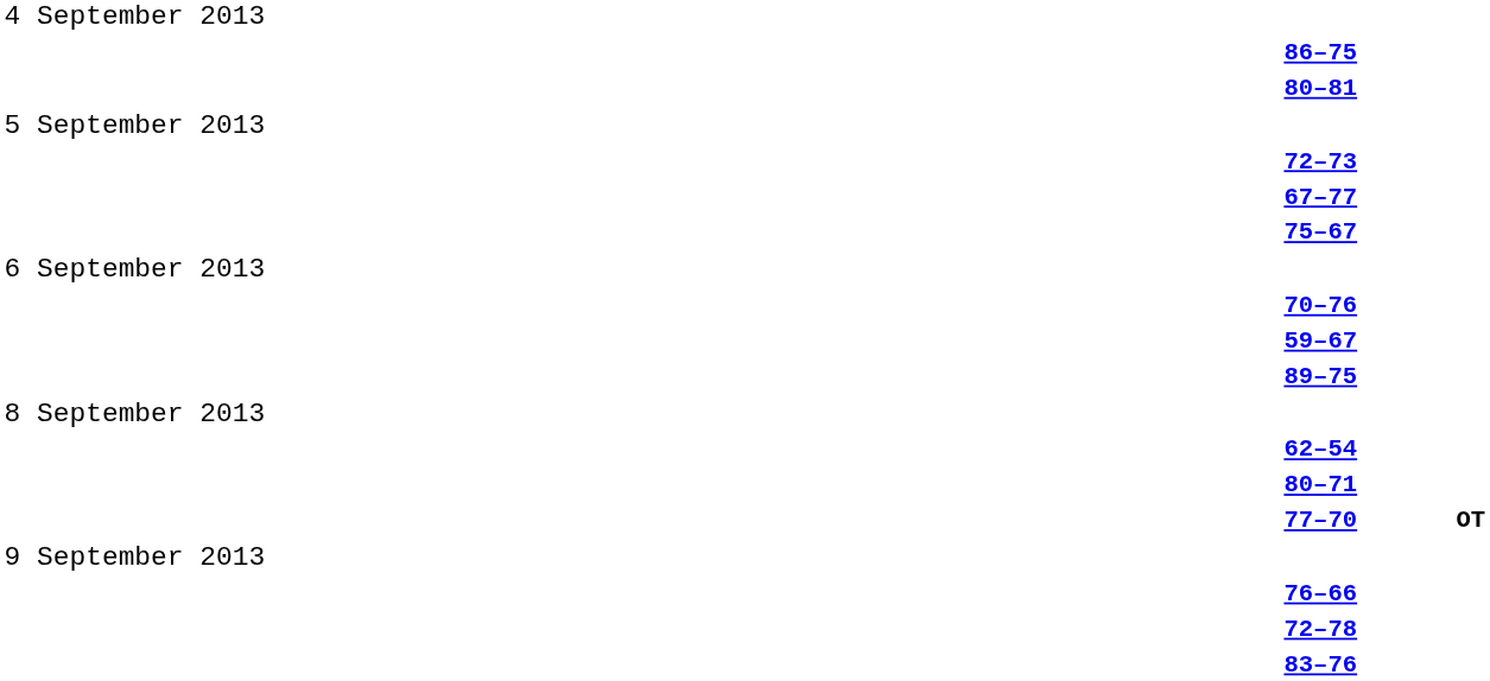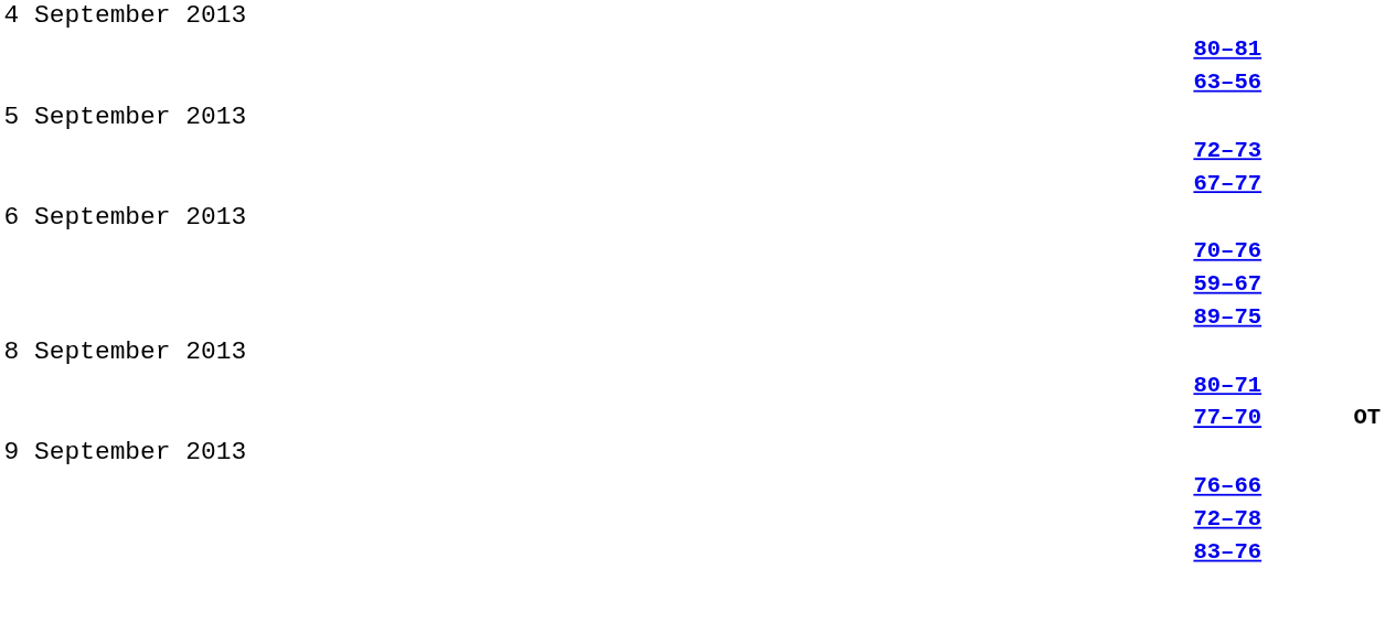- row: 86–75
+ row: 63–56
- row: 75–67
- row: 62–54
